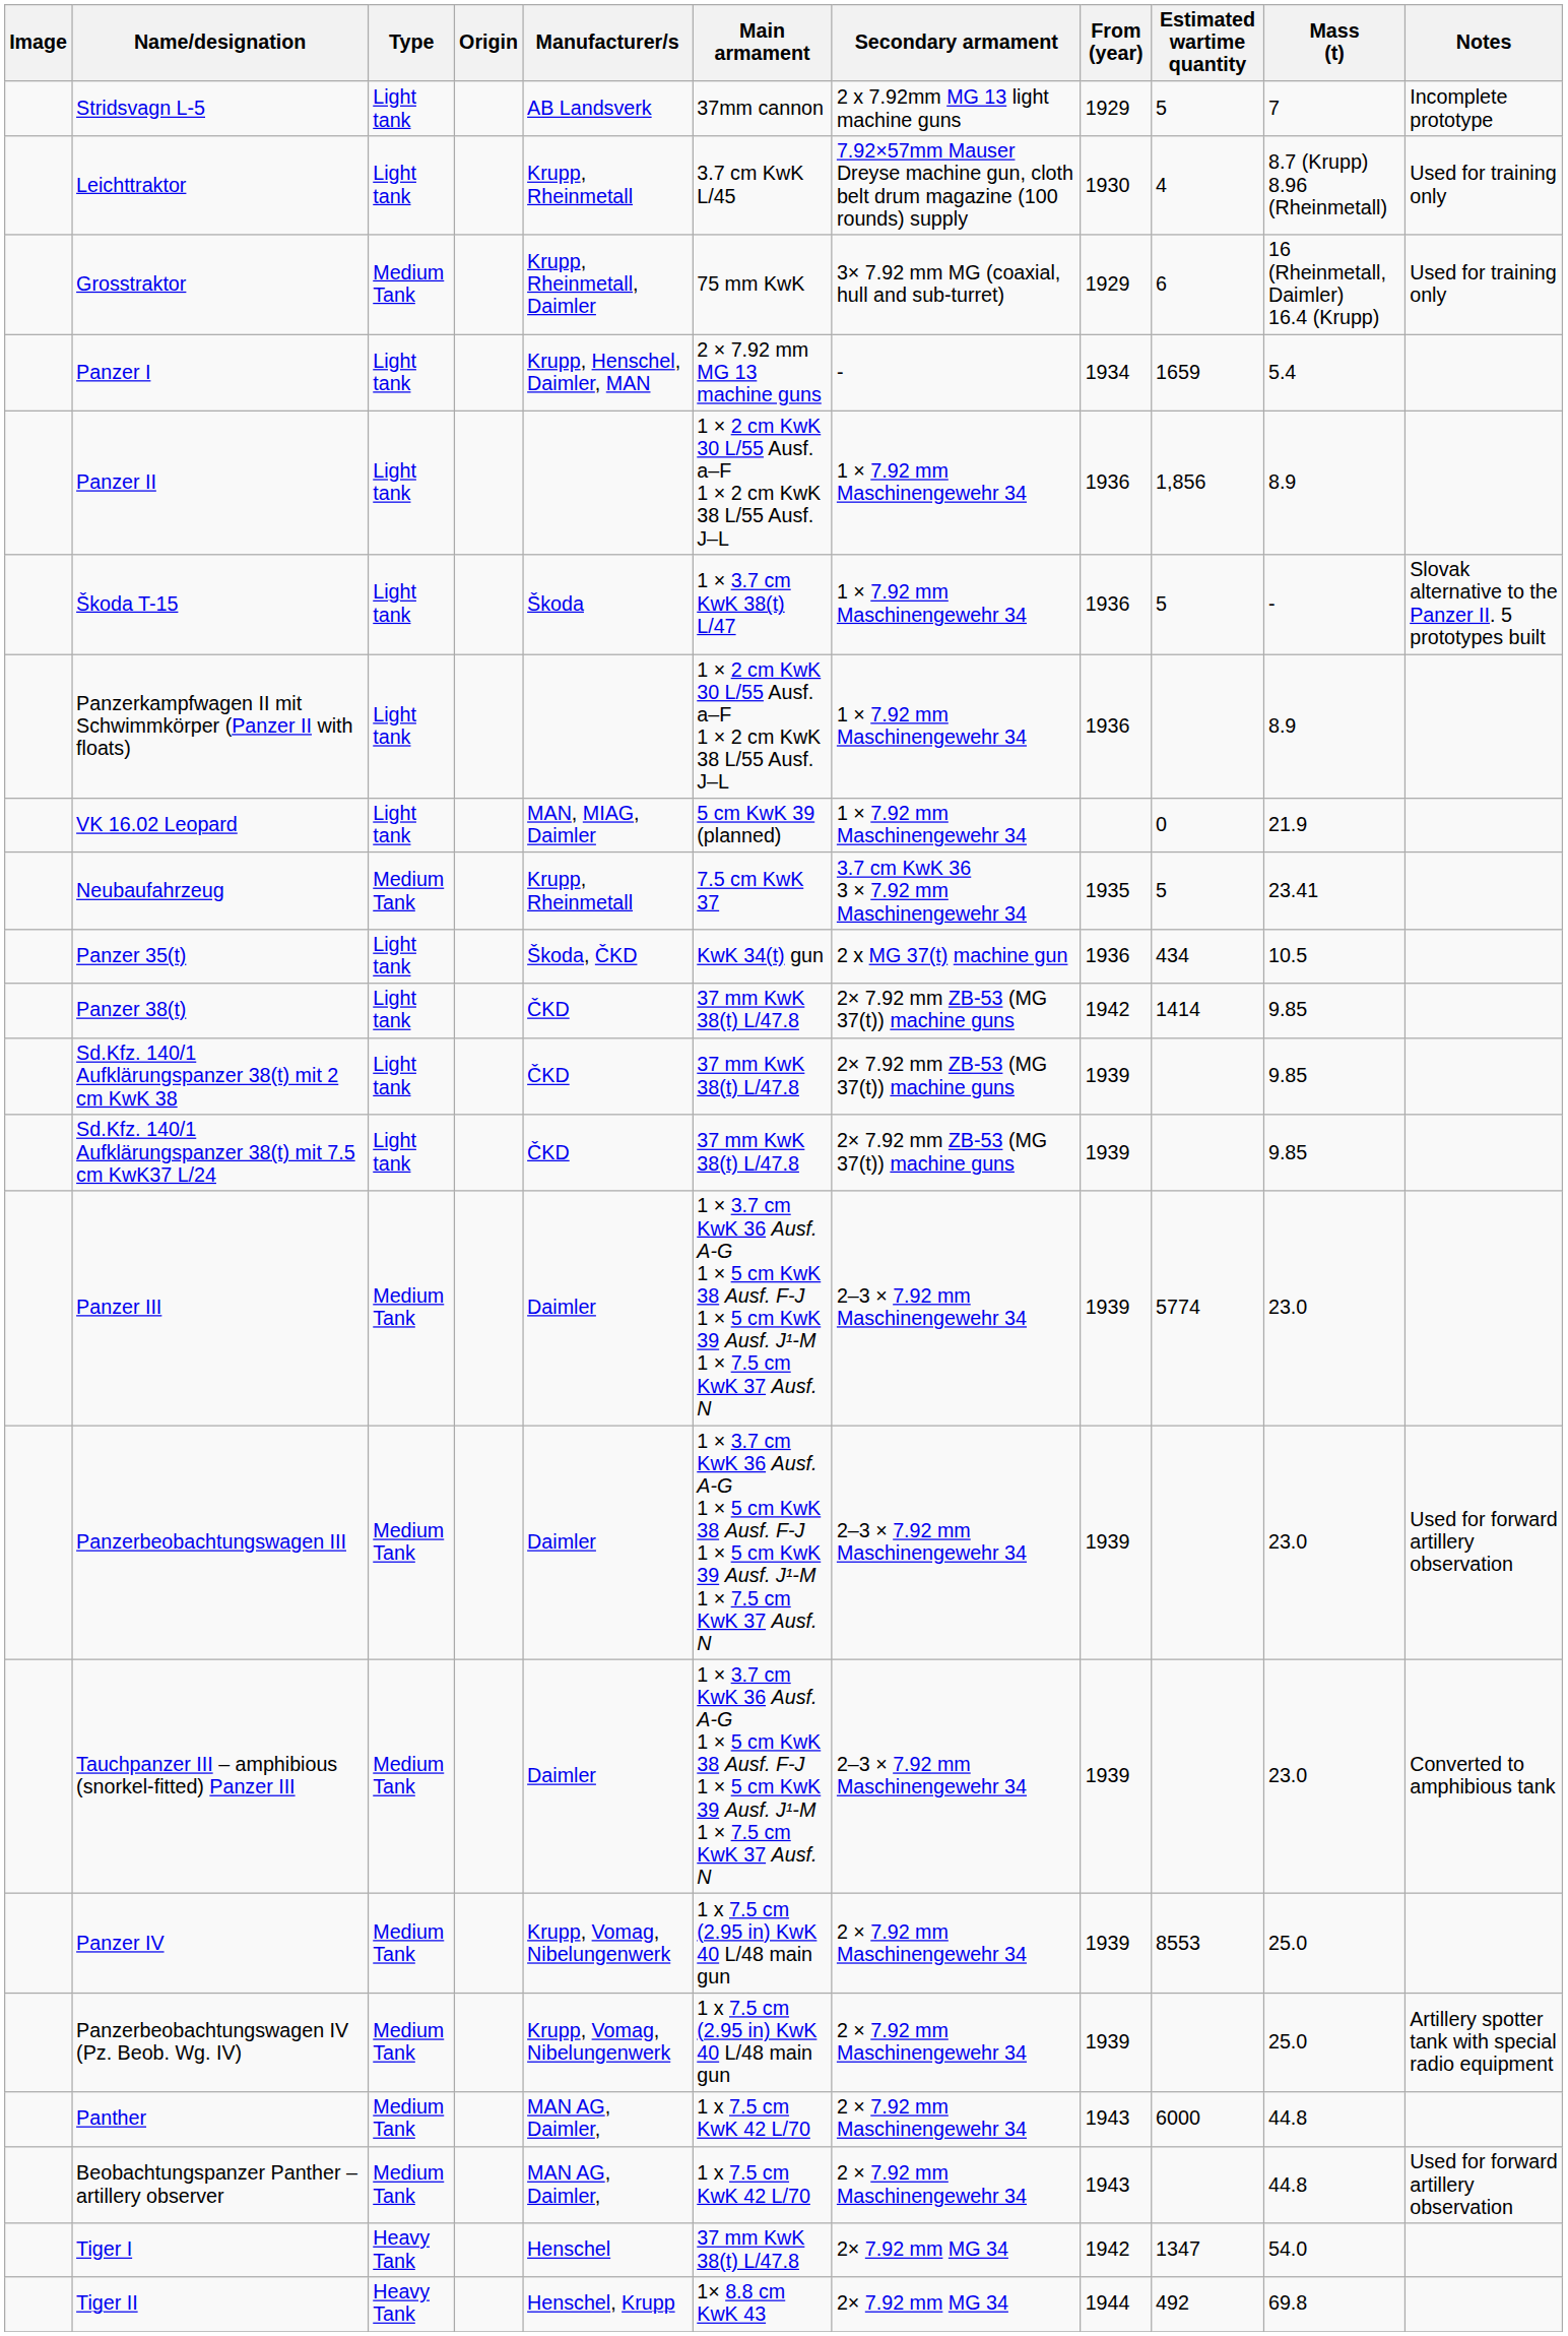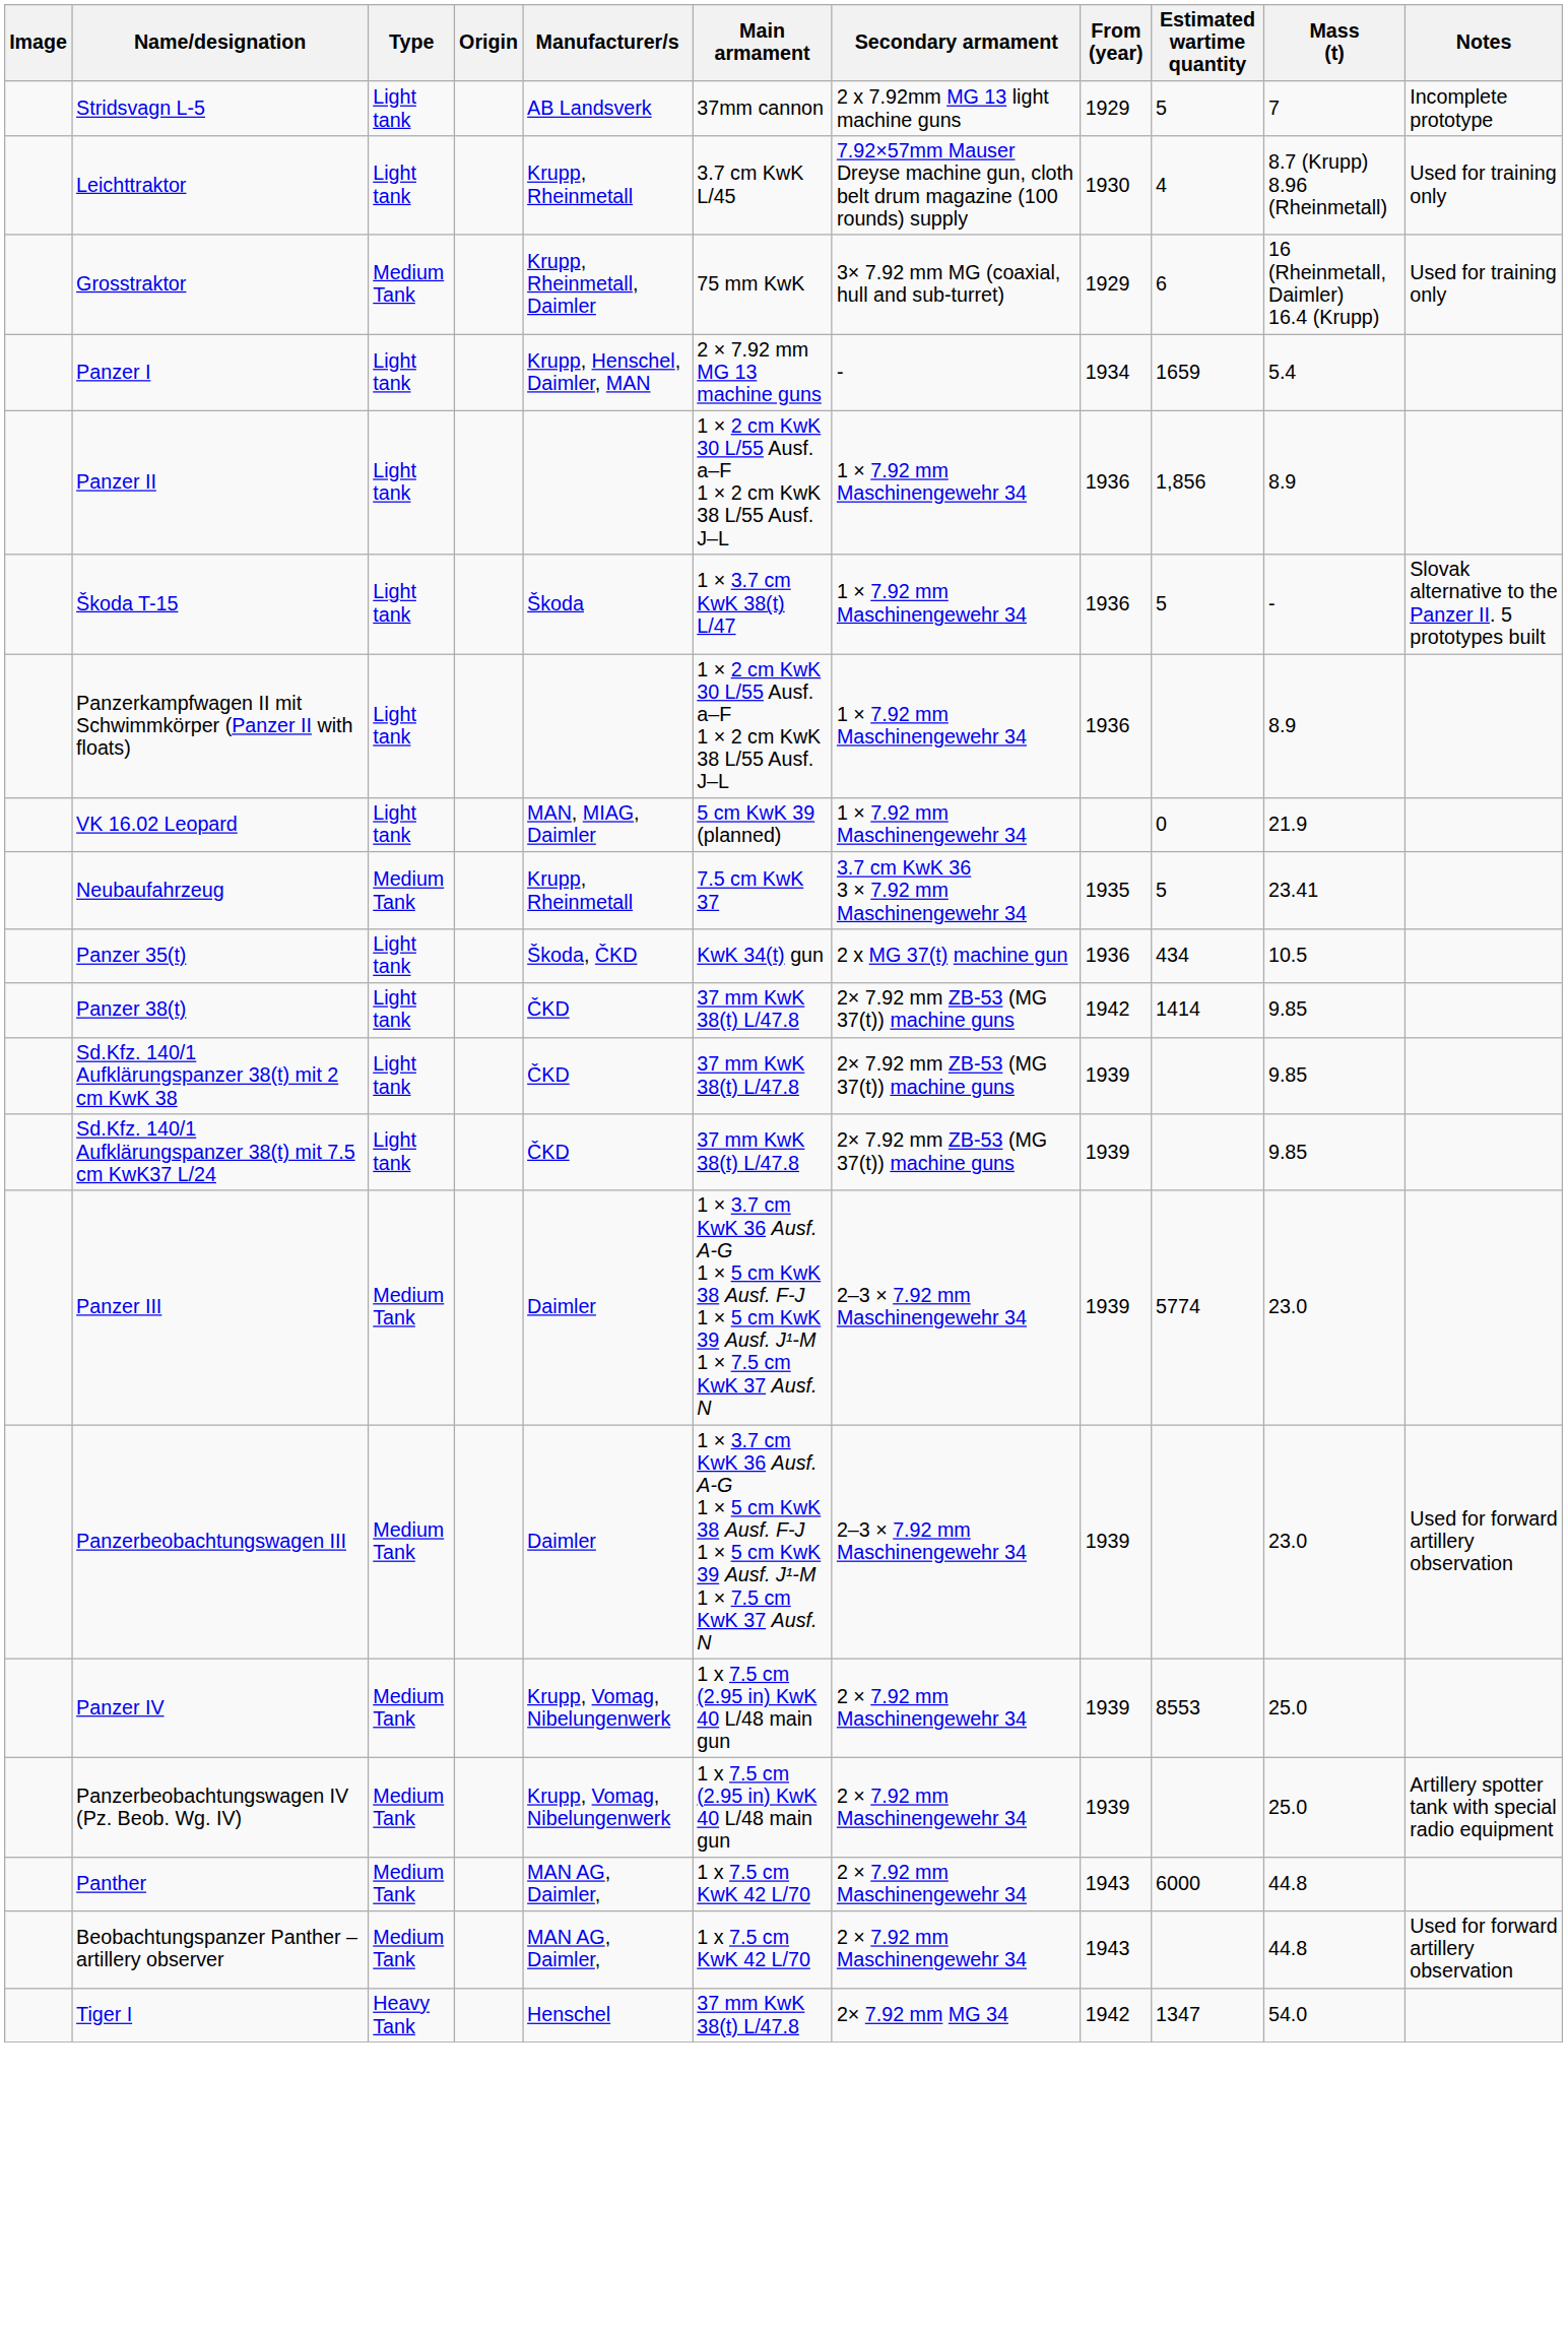- row: Tauchpanzer III – amphibious (snorkel-fitted) Panzer III | Medium Tank | Daimler | 1 × 3.7 cm KwK 36 Ausf. A-G 1 × 5 cm KwK 38 Ausf. F-J 1 × 5 cm KwK 39 Ausf. J¹-M 1 × 7.5 cm KwK 37 Ausf. N | 2–3 × 7.92 mm Maschinengewehr 34 | 1939 | 23.0 | Converted to amphibious tank
- row: Tiger II | Heavy Tank | Henschel, Krupp | 1× 8.8 cm KwK 43 | 2× 7.92 mm MG 34 | 1944 | 492 | 69.8
